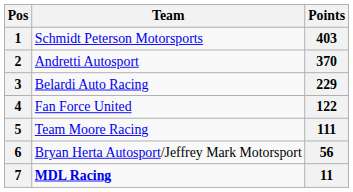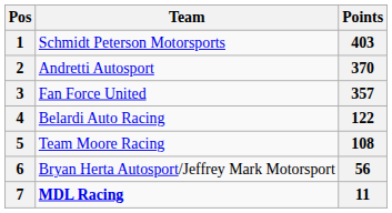3 | Team: Belardi Auto Racing -> Fan Force United
3 | Points: 229 -> 357
4 | Team: Fan Force United -> Belardi Auto Racing
5 | Points: 111 -> 108
